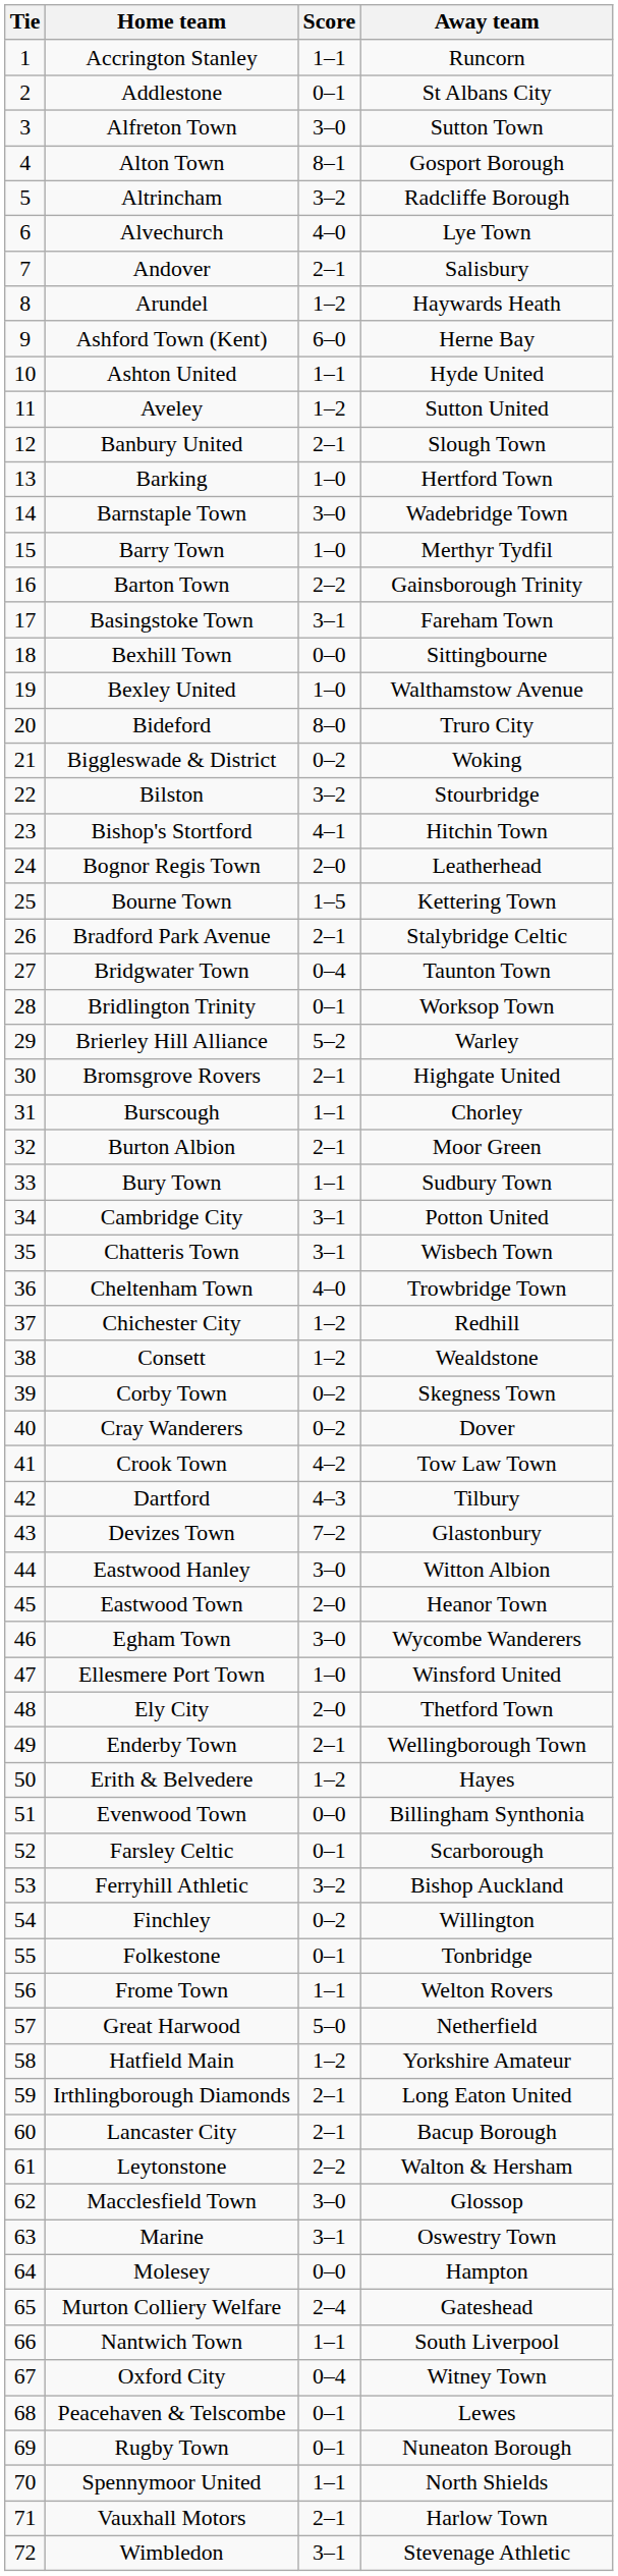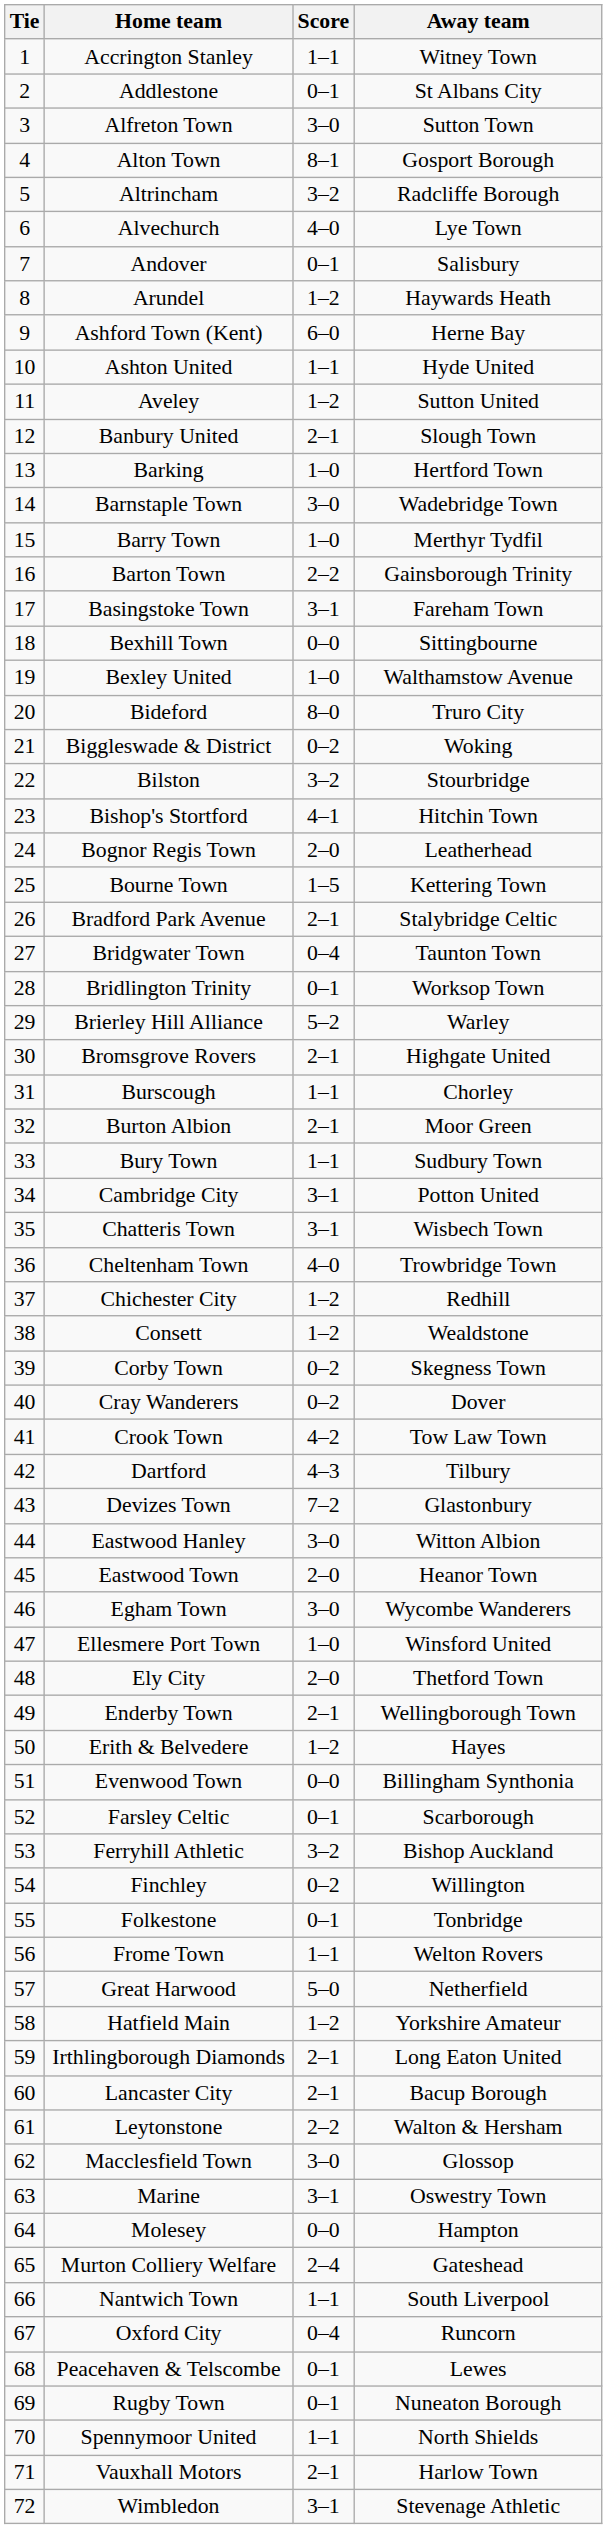Accrington Stanley | Away team: Runcorn -> Witney Town
Andover | Score: 2–1 -> 0–1
Oxford City | Away team: Witney Town -> Runcorn
